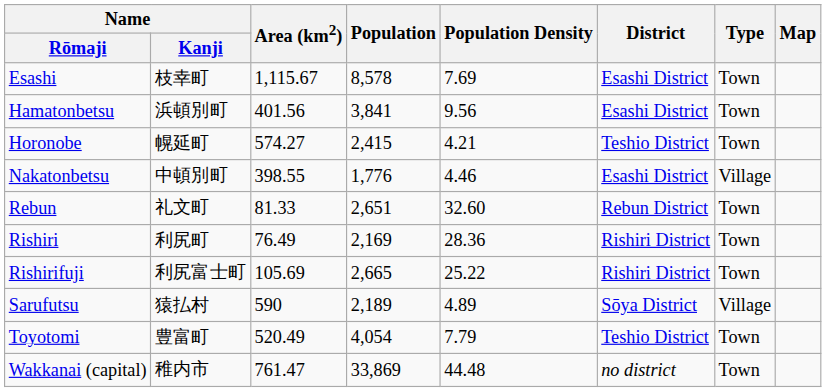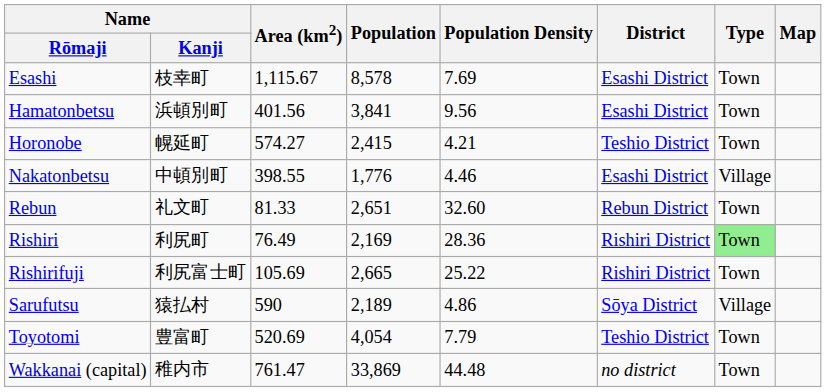Rishiri | Type: no background -> lightgreen background
Sarufutsu | Population Density: 4.89 -> 4.86
Toyotomi | Area (km2): 520.49 -> 520.69
